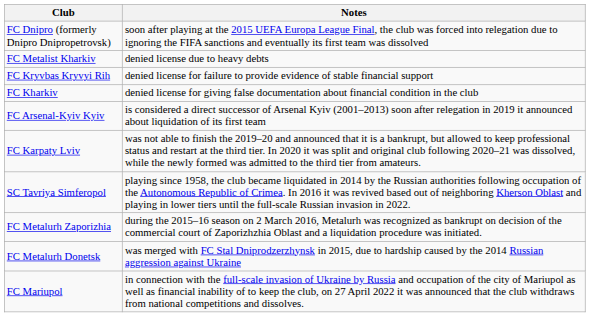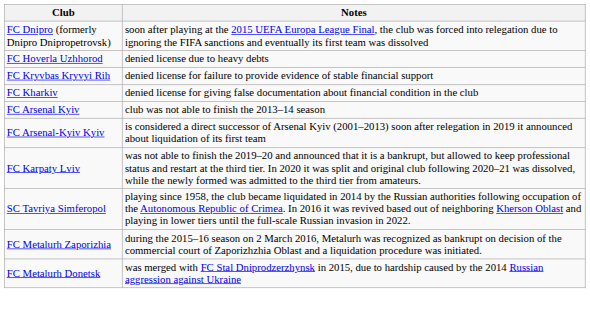- row: FC Metalist Kharkiv | denied license due to heavy debts
+ row: FC Hoverla Uzhhorod | denied license due to heavy debts
+ row: FC Arsenal Kyiv | club was not able to finish the 2013–14 season
- row: FC Mariupol | in connection with the full-scale invasion of Ukraine by Russia and occupation of the city of Mariupol as well as financial inability of to keep the club, on 27 April 2022 it was announced that the club withdraws from national competitions and dissolves.
